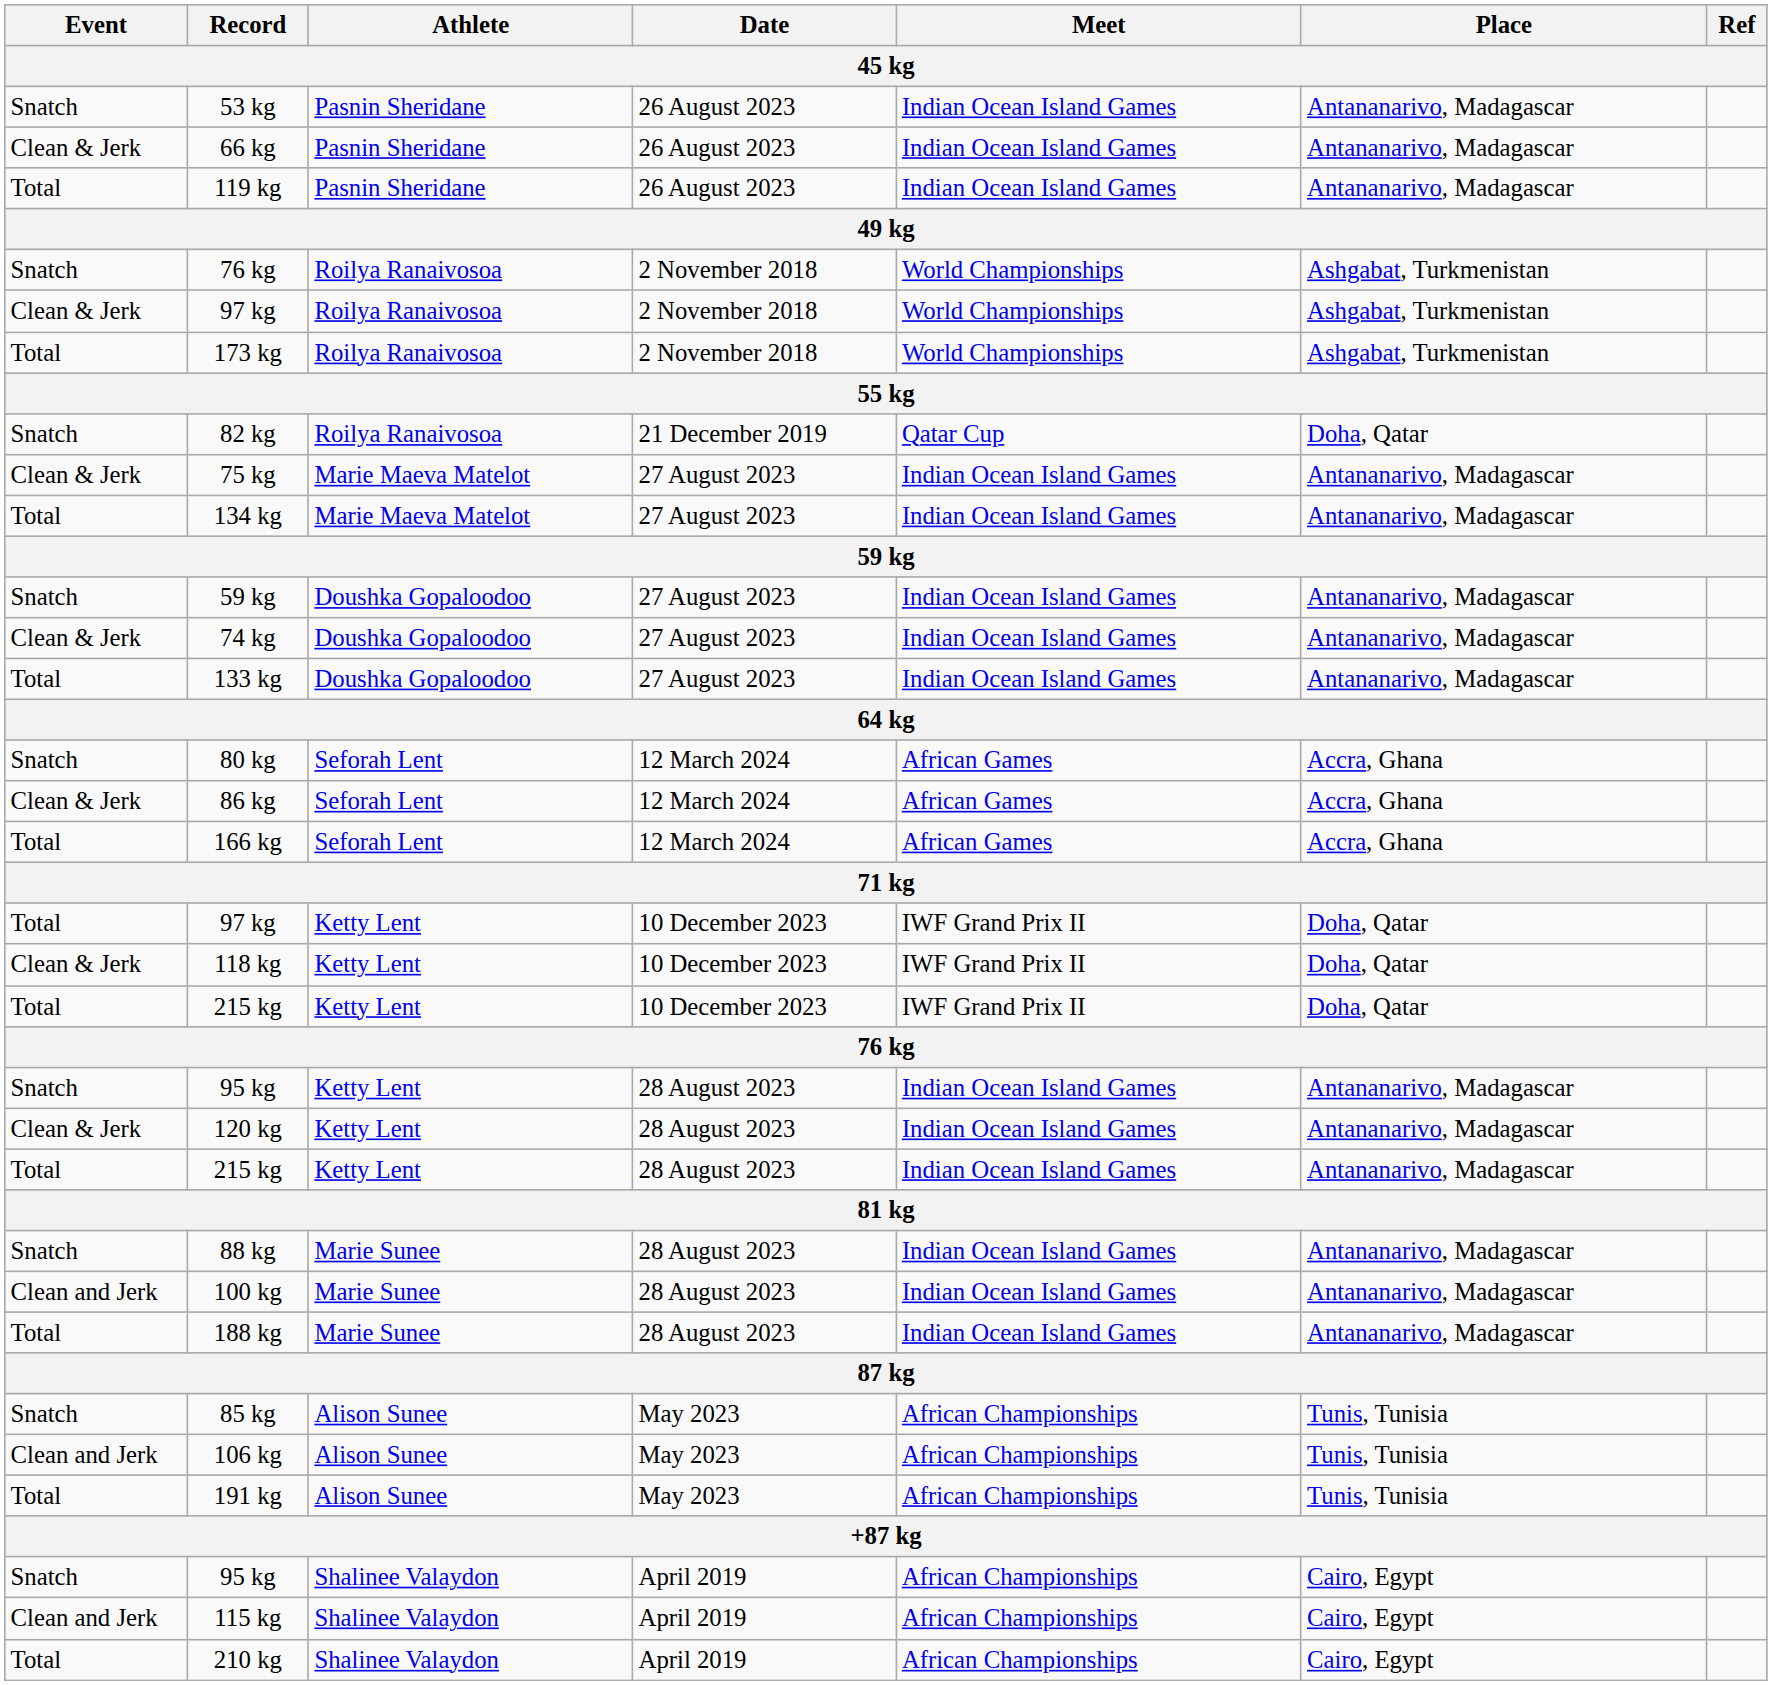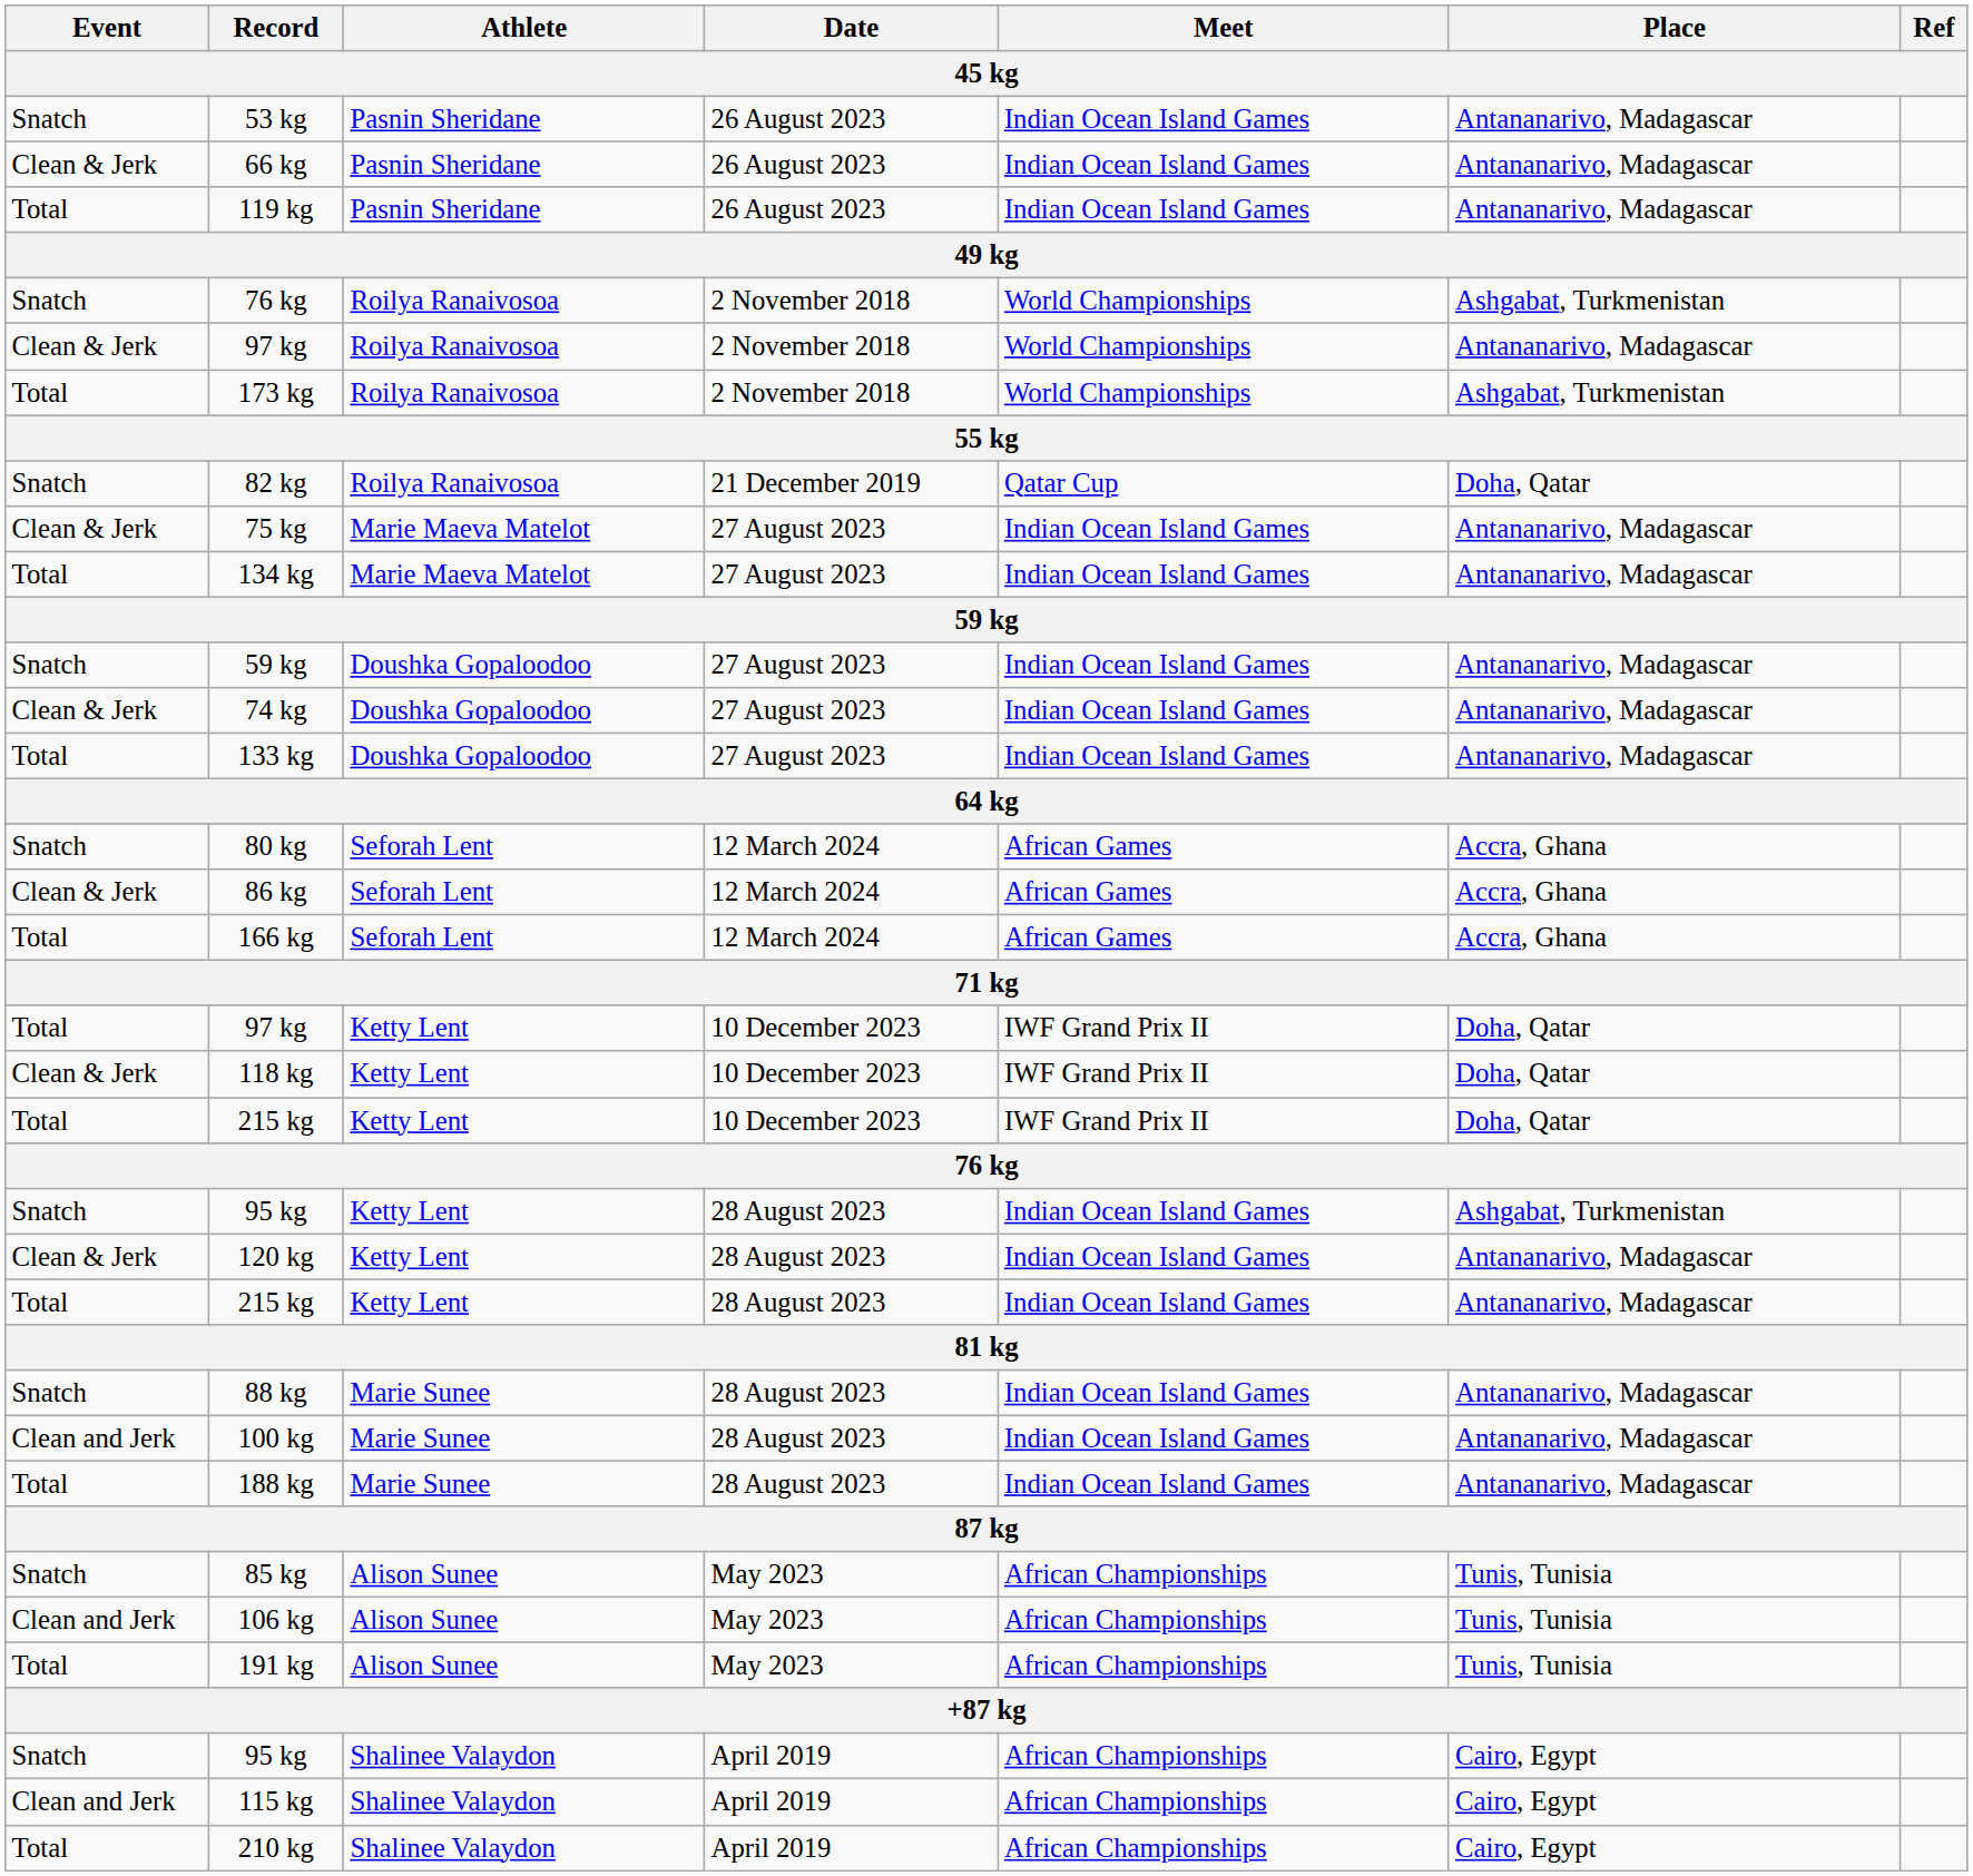97 kg / 2 November 2018 | Place: Ashgabat, Turkmenistan -> Antananarivo, Madagascar
95 kg / 28 August 2023 | Place: Antananarivo, Madagascar -> Ashgabat, Turkmenistan
